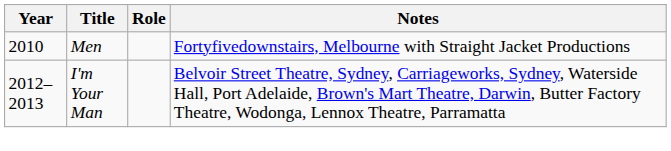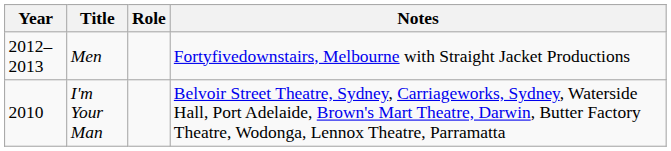Men | Year: 2010 -> 2012–2013
I'm Your Man | Year: 2012–2013 -> 2010
